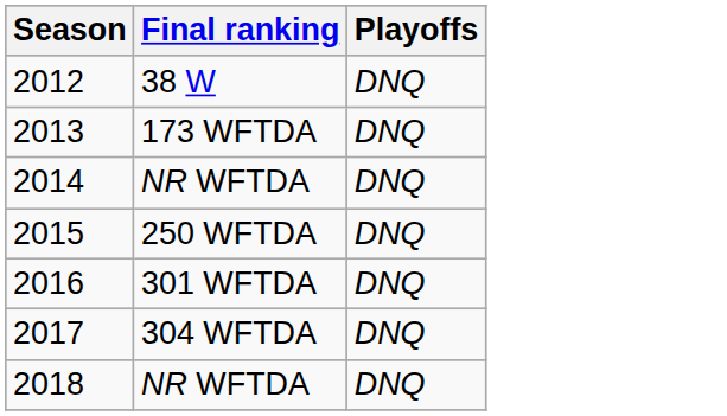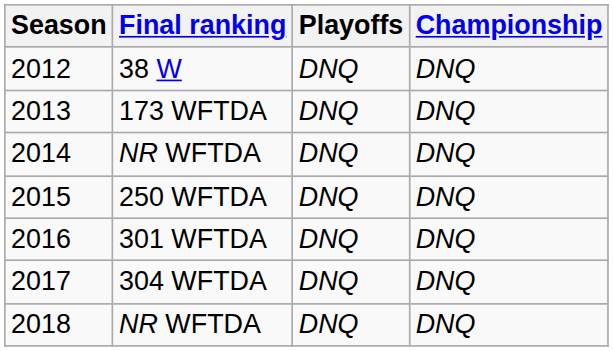+ column: Championship | DNQ | DNQ | DNQ | DNQ | DNQ | DNQ | DNQ
